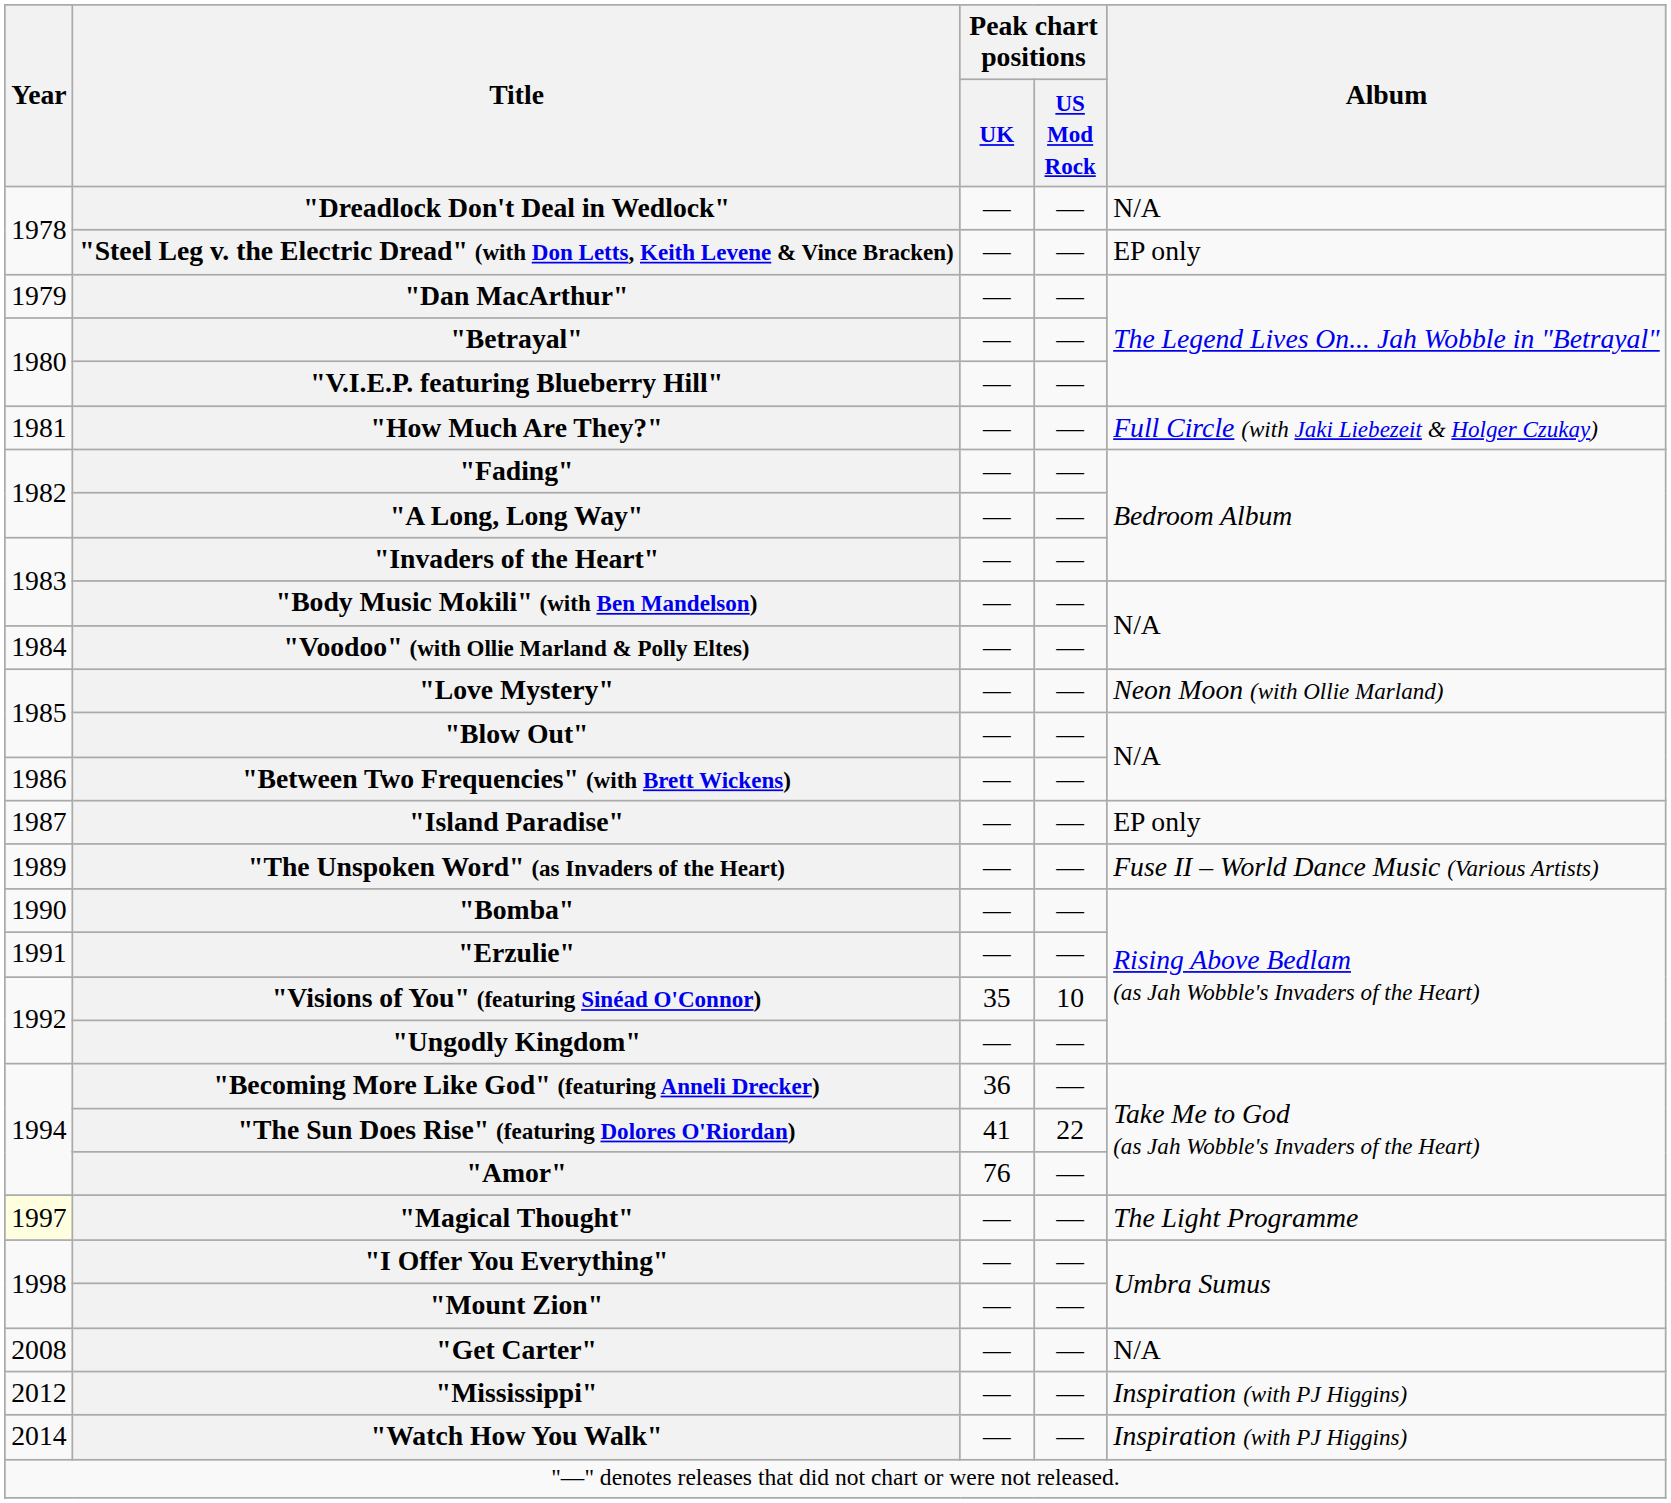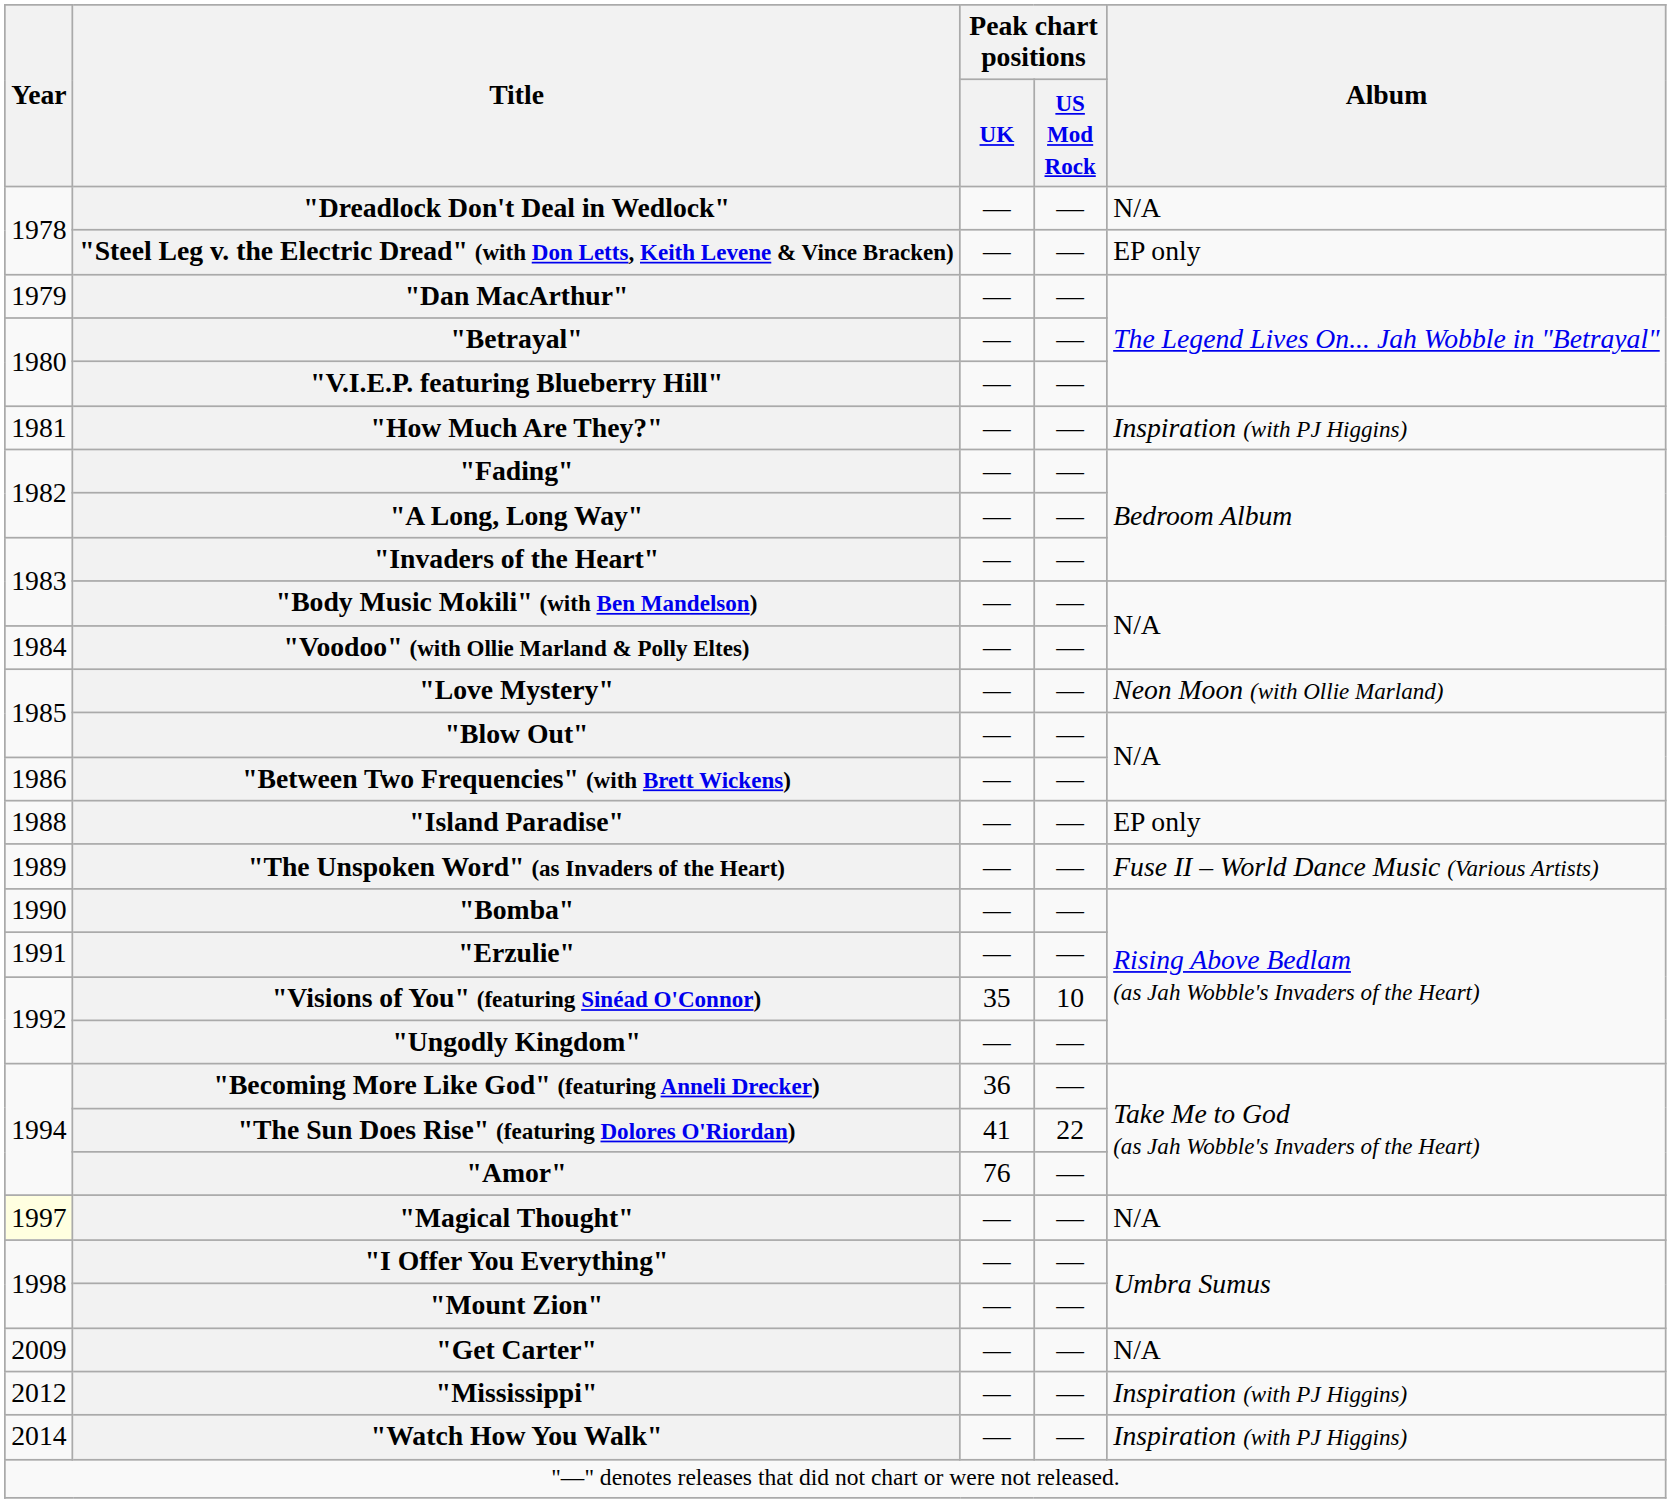"How Much Are They?" | Album: Full Circle (with Jaki Liebezeit & Holger Czukay) -> Inspiration (with PJ Higgins)
"Island Paradise" | Year: 1987 -> 1988
"Magical Thought" | Album: The Light Programme -> N/A
"Get Carter" | Year: 2008 -> 2009
